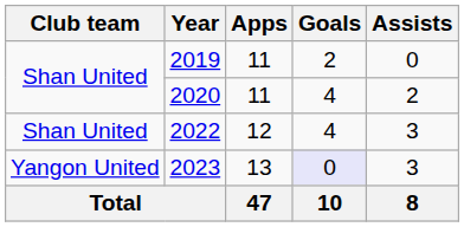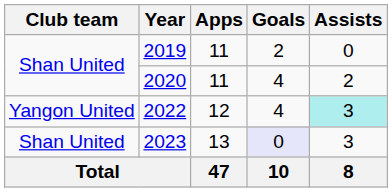2022 | Club team: Shan United -> Yangon United
2022 | Assists: no background -> paleturquoise background
2023 | Club team: Yangon United -> Shan United
